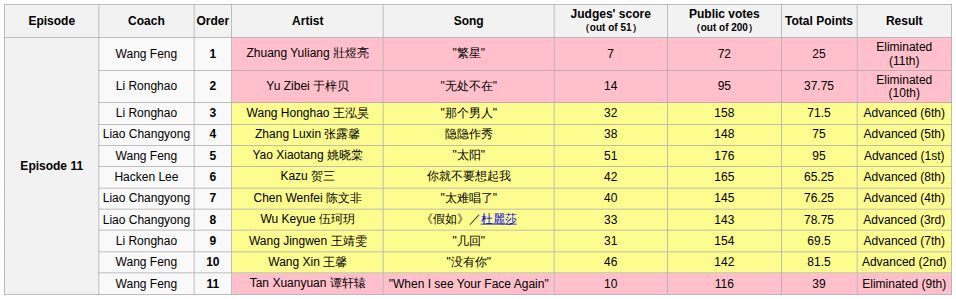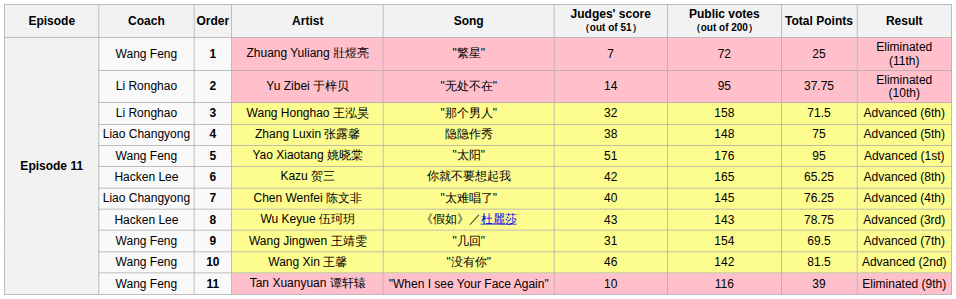Wu Keyue 伍珂玥 | Coach: Liao Changyong -> Hacken Lee
Wu Keyue 伍珂玥 | Judges' score （out of 51）: 33 -> 43
Wang Jingwen 王靖雯 | Coach: Li Ronghao -> Wang Feng
